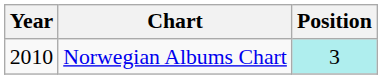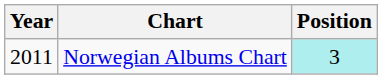Norwegian Albums Chart | Year: 2010 -> 2011
